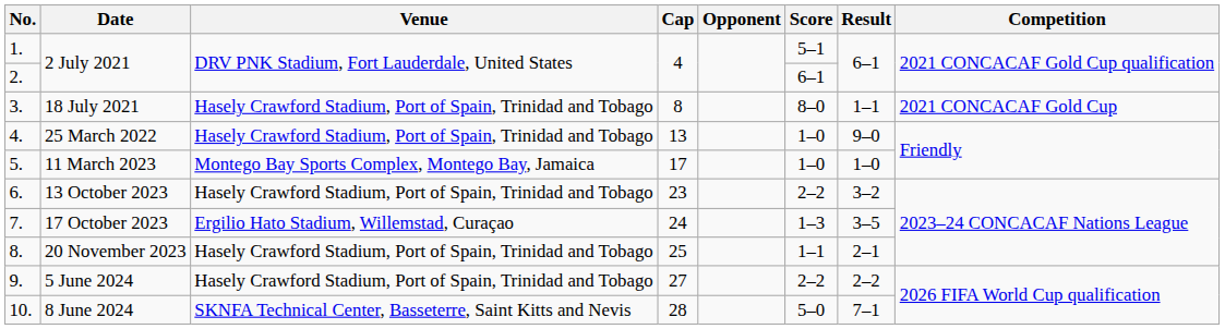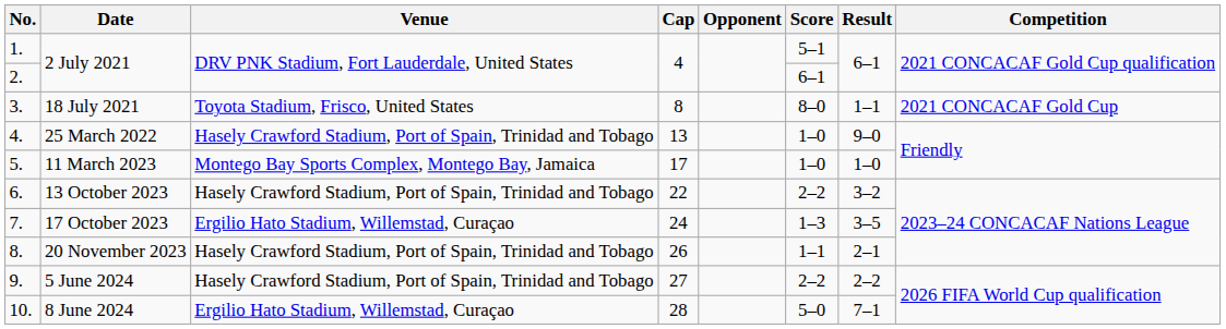18 July 2021 | Venue: Hasely Crawford Stadium, Port of Spain, Trinidad and Tobago -> Toyota Stadium, Frisco, United States
13 October 2023 | Cap: 23 -> 22
20 November 2023 | Cap: 25 -> 26
8 June 2024 | Venue: SKNFA Technical Center, Basseterre, Saint Kitts and Nevis -> Ergilio Hato Stadium, Willemstad, Curaçao
